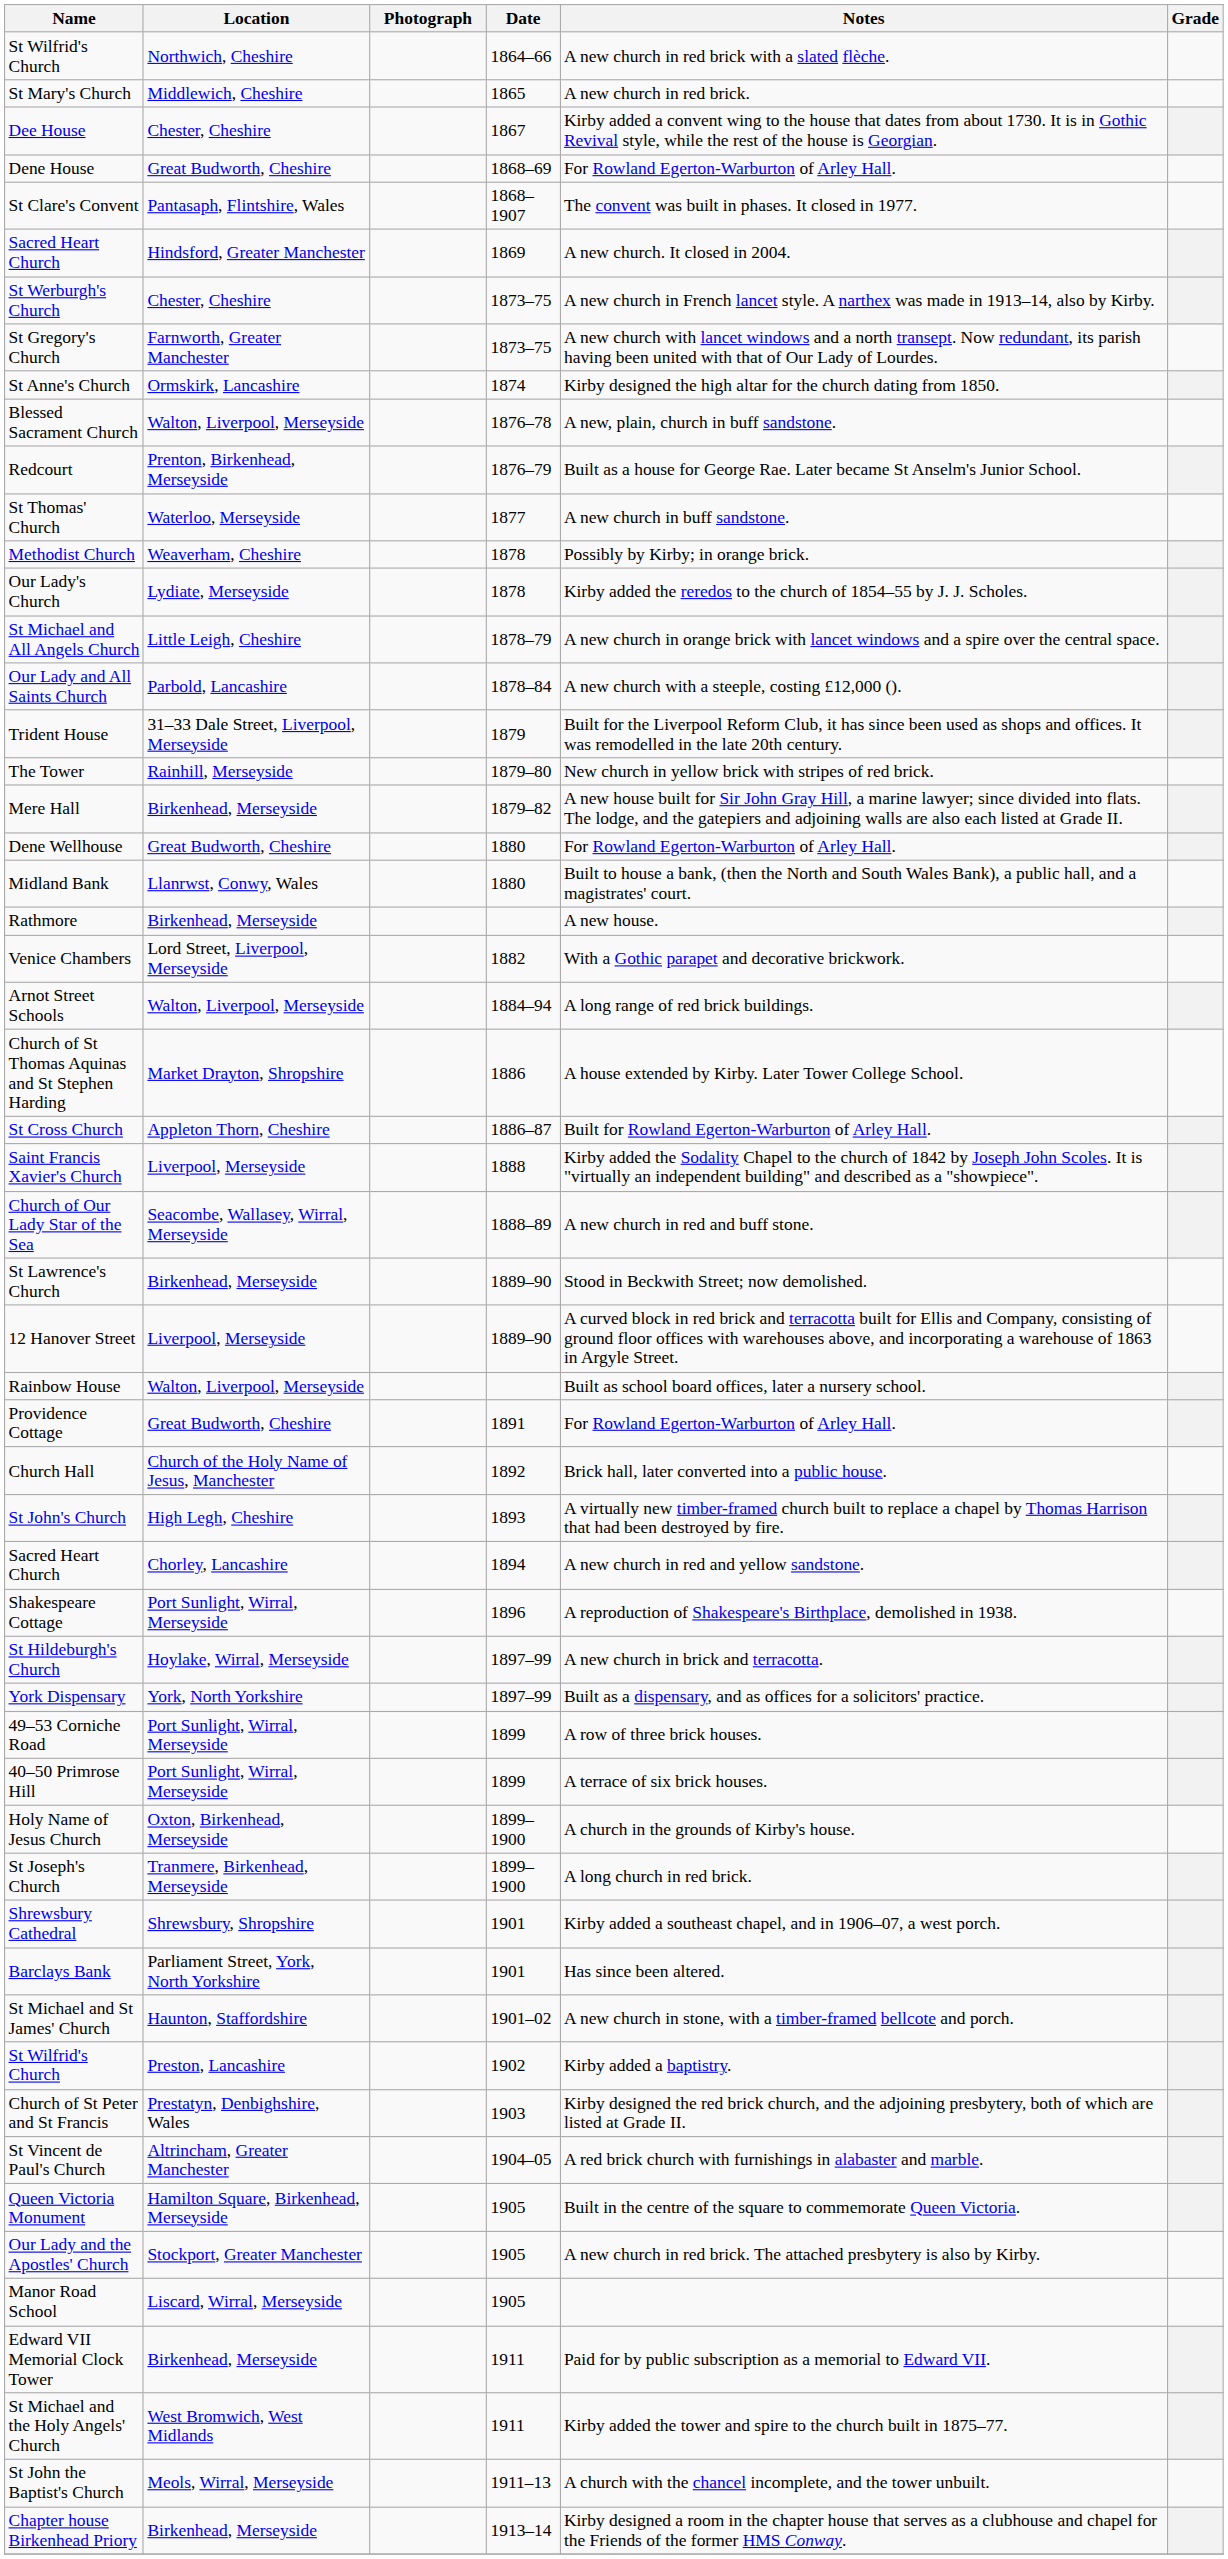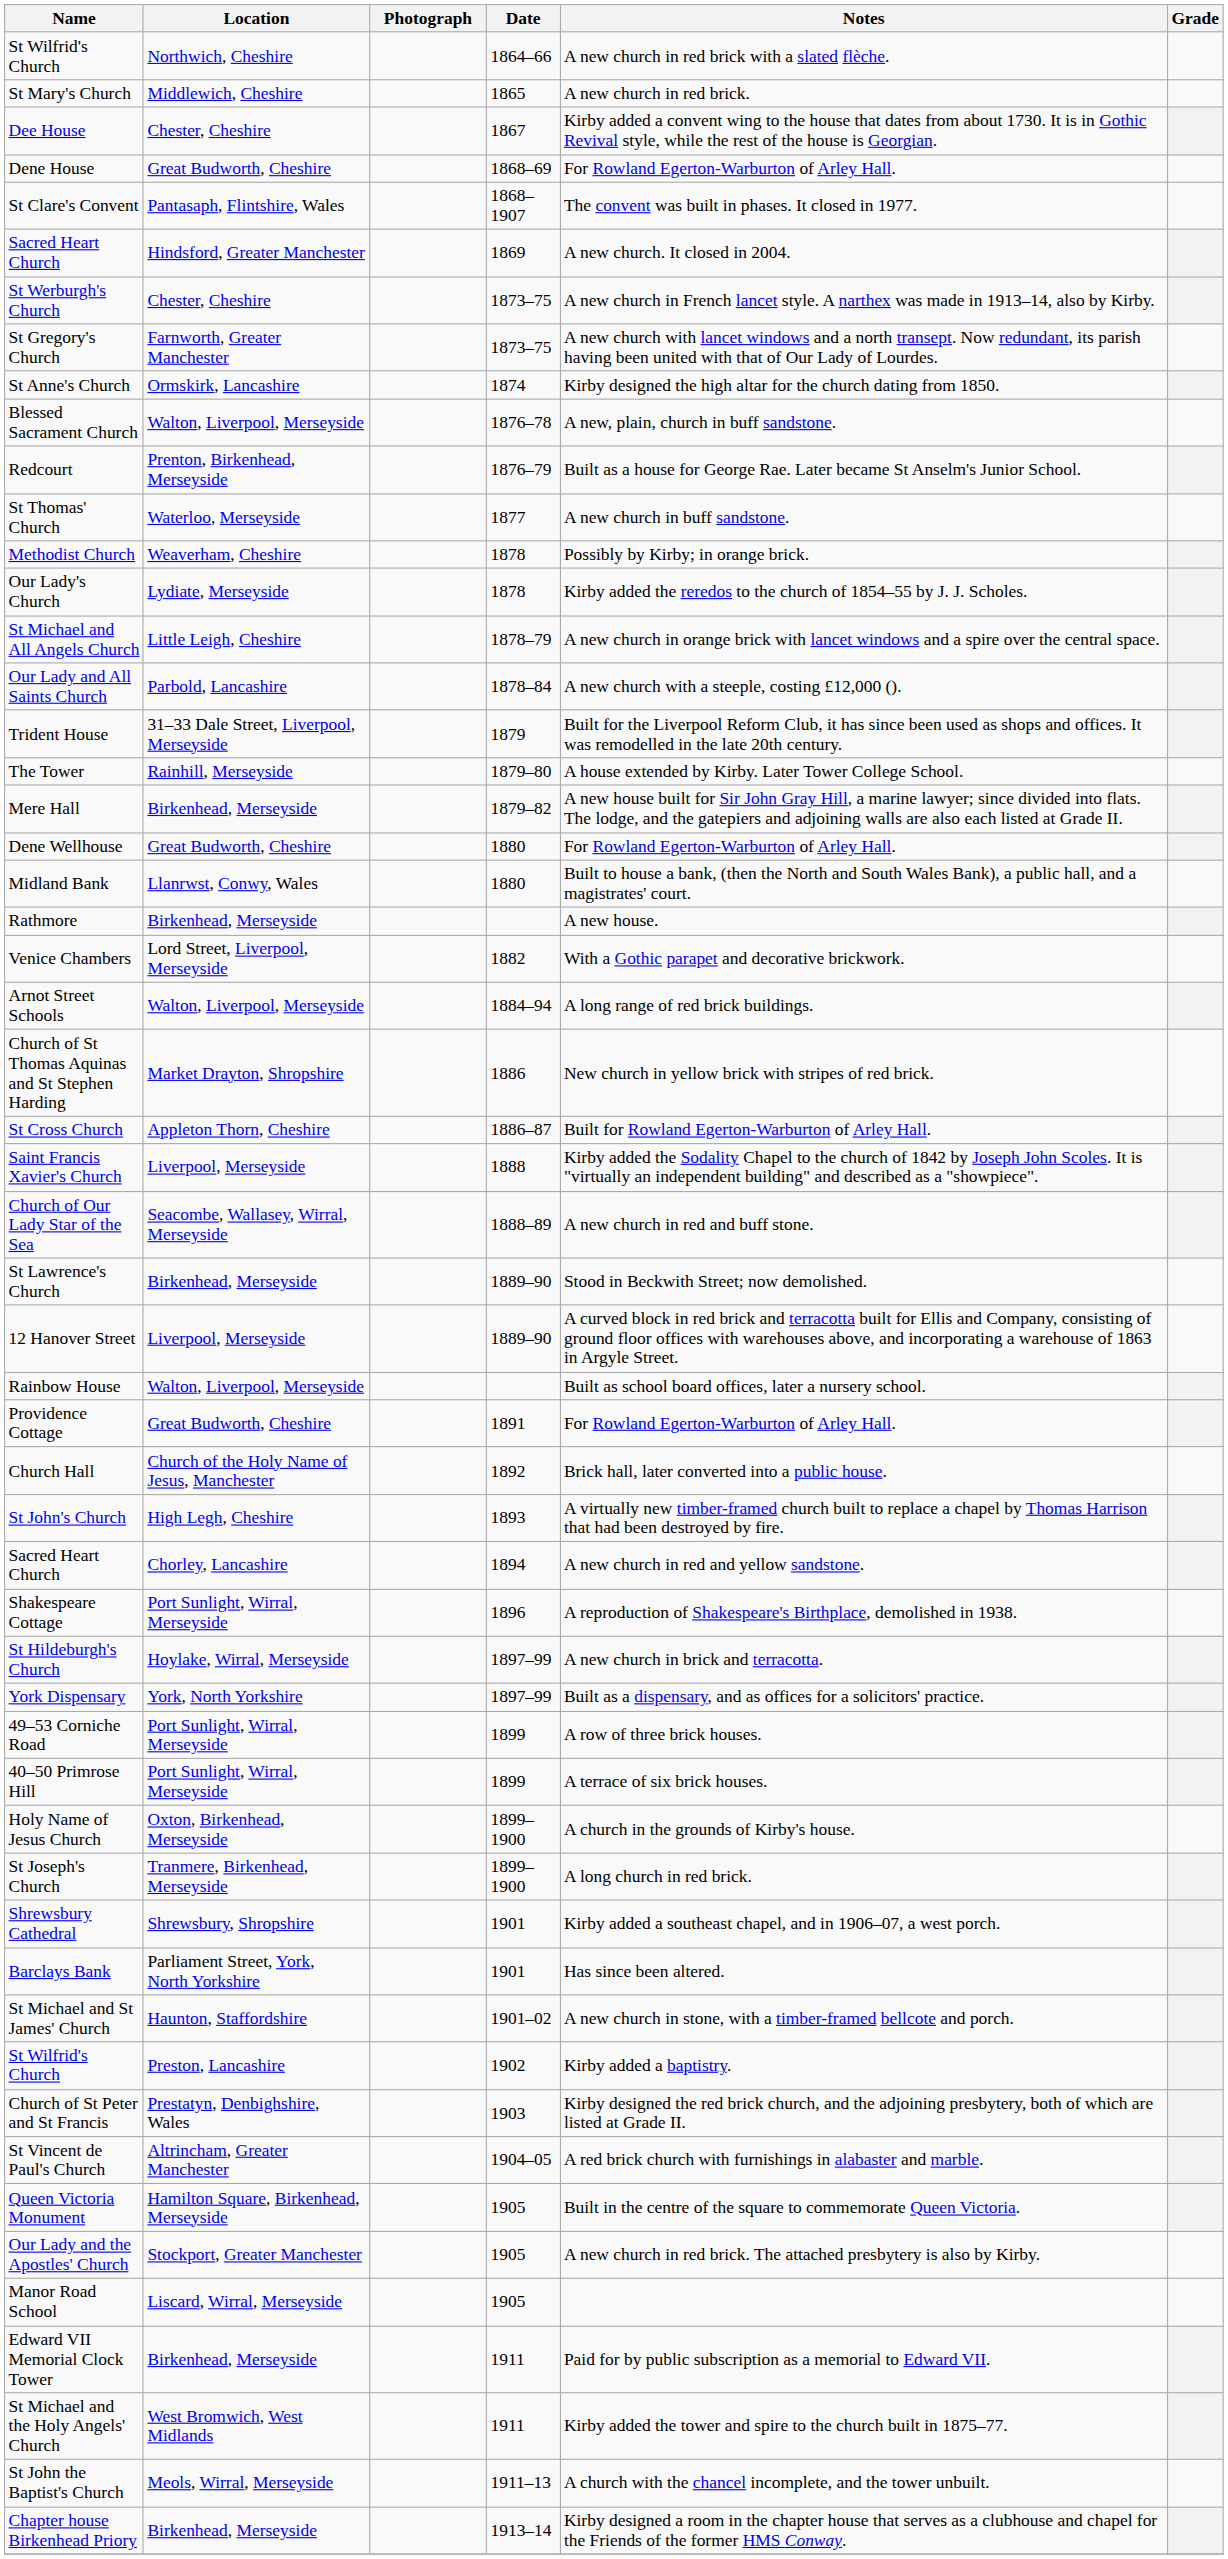The Tower | Notes: New church in yellow brick with stripes of red brick. -> A house extended by Kirby. Later Tower College School.
Church of St Thomas Aquinas and St Stephen Harding | Notes: A house extended by Kirby. Later Tower College School. -> New church in yellow brick with stripes of red brick.
